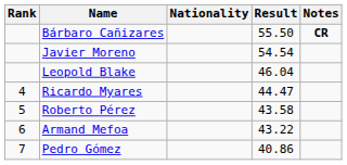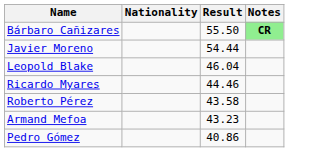- column: Rank | 4 | 5 | 6 | 7
Bárbaro Cañizares | Notes: no background -> lightgreen background
Javier Moreno | Result: 54.54 -> 54.44
Ricardo Myares | Result: 44.47 -> 44.46
Armand Mefoa | Result: 43.22 -> 43.23
